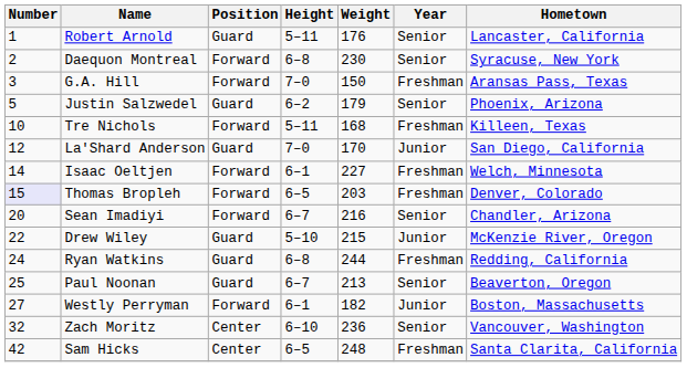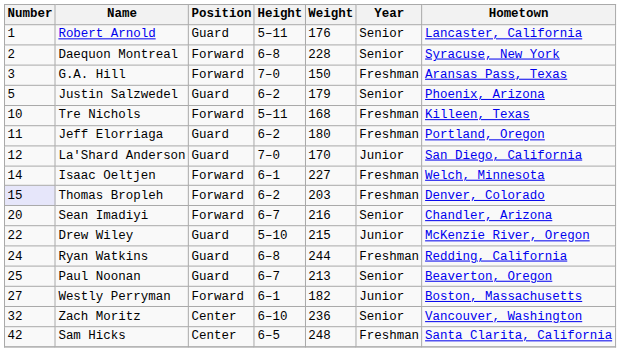Daequon Montreal | Weight: 230 -> 228
+ row: 11 | Jeff Elorriaga | Guard | 6–2 | 180 | Freshman | Portland, Oregon
Thomas Bropleh | Height: 6–5 -> 6–2
